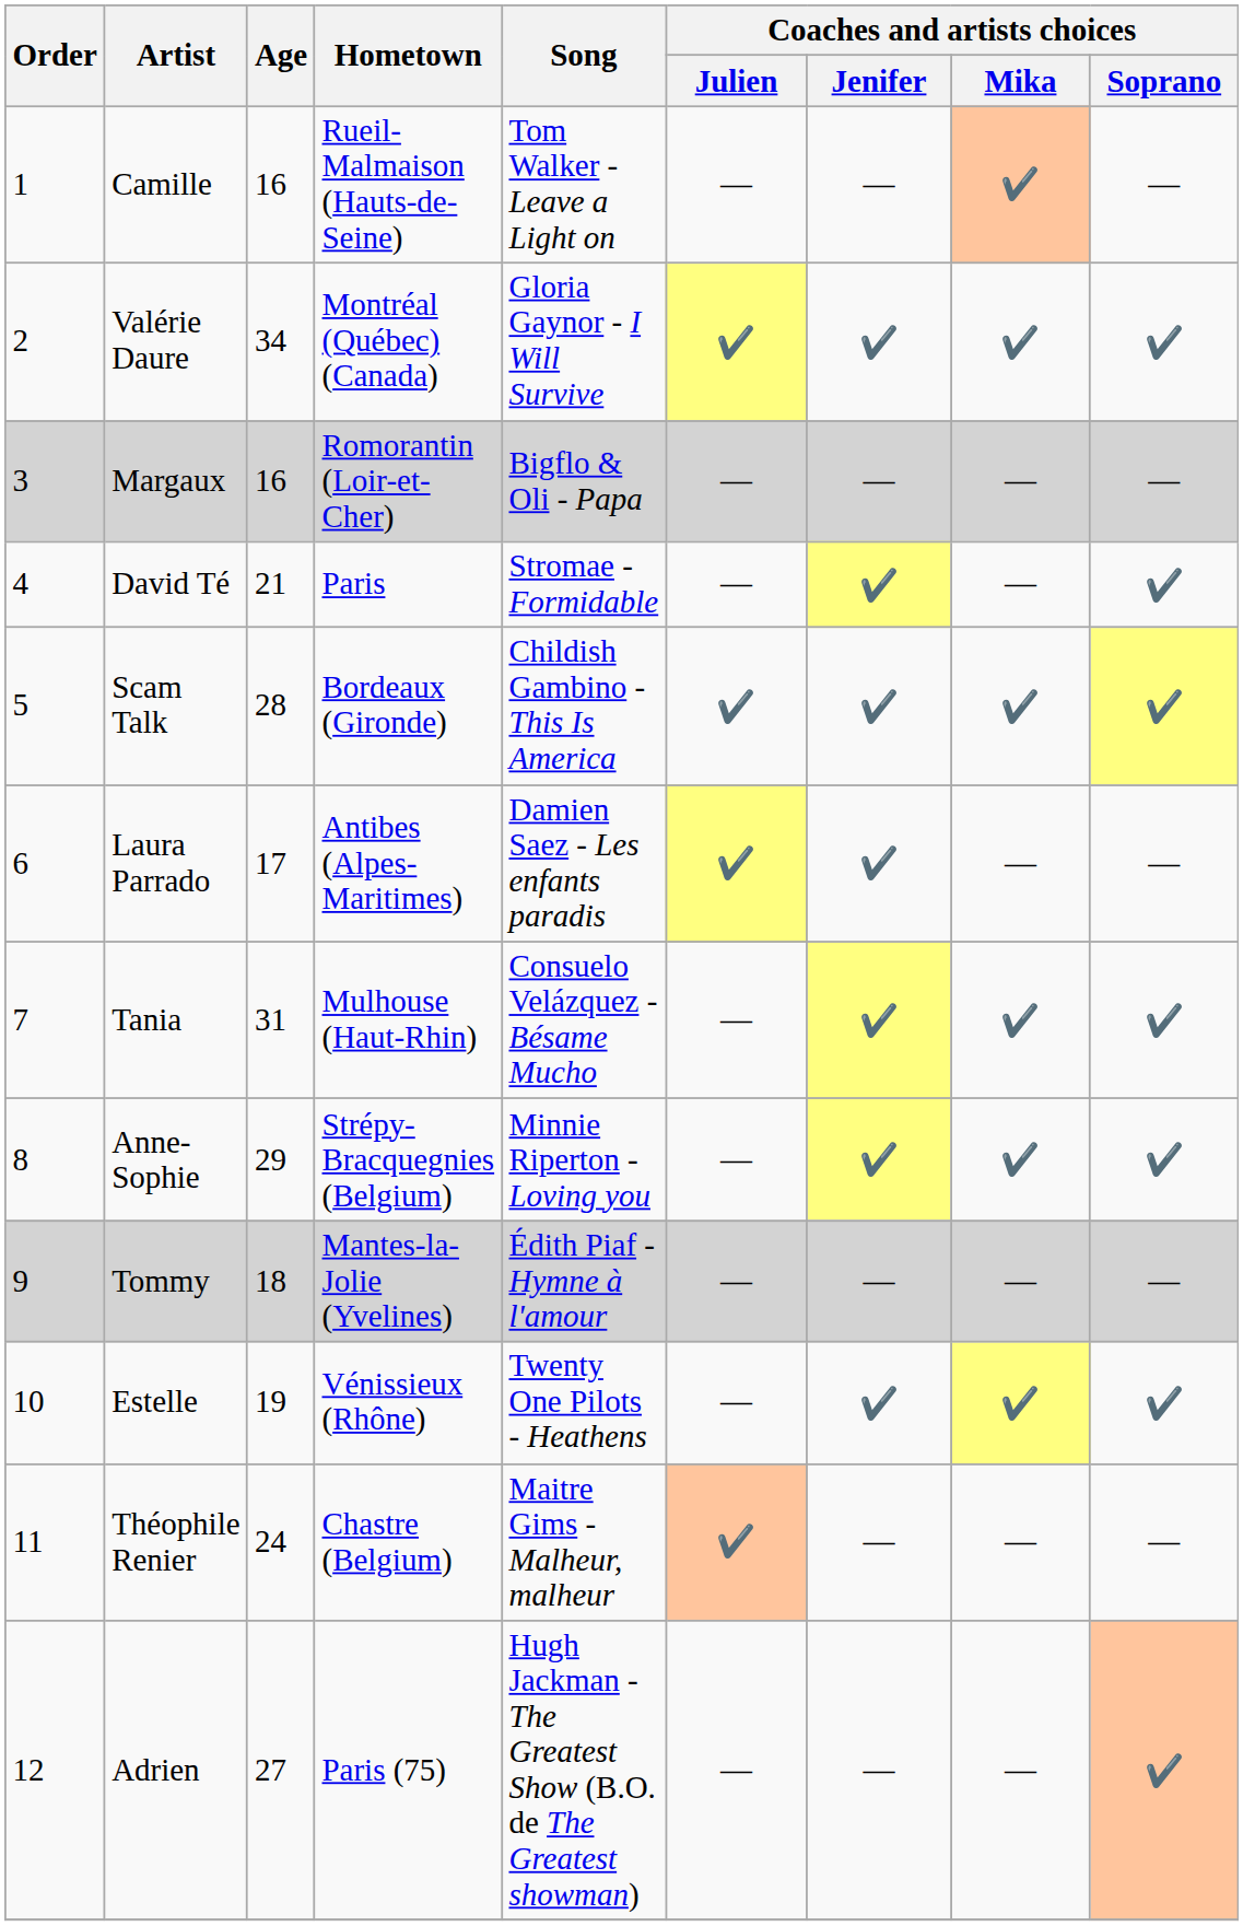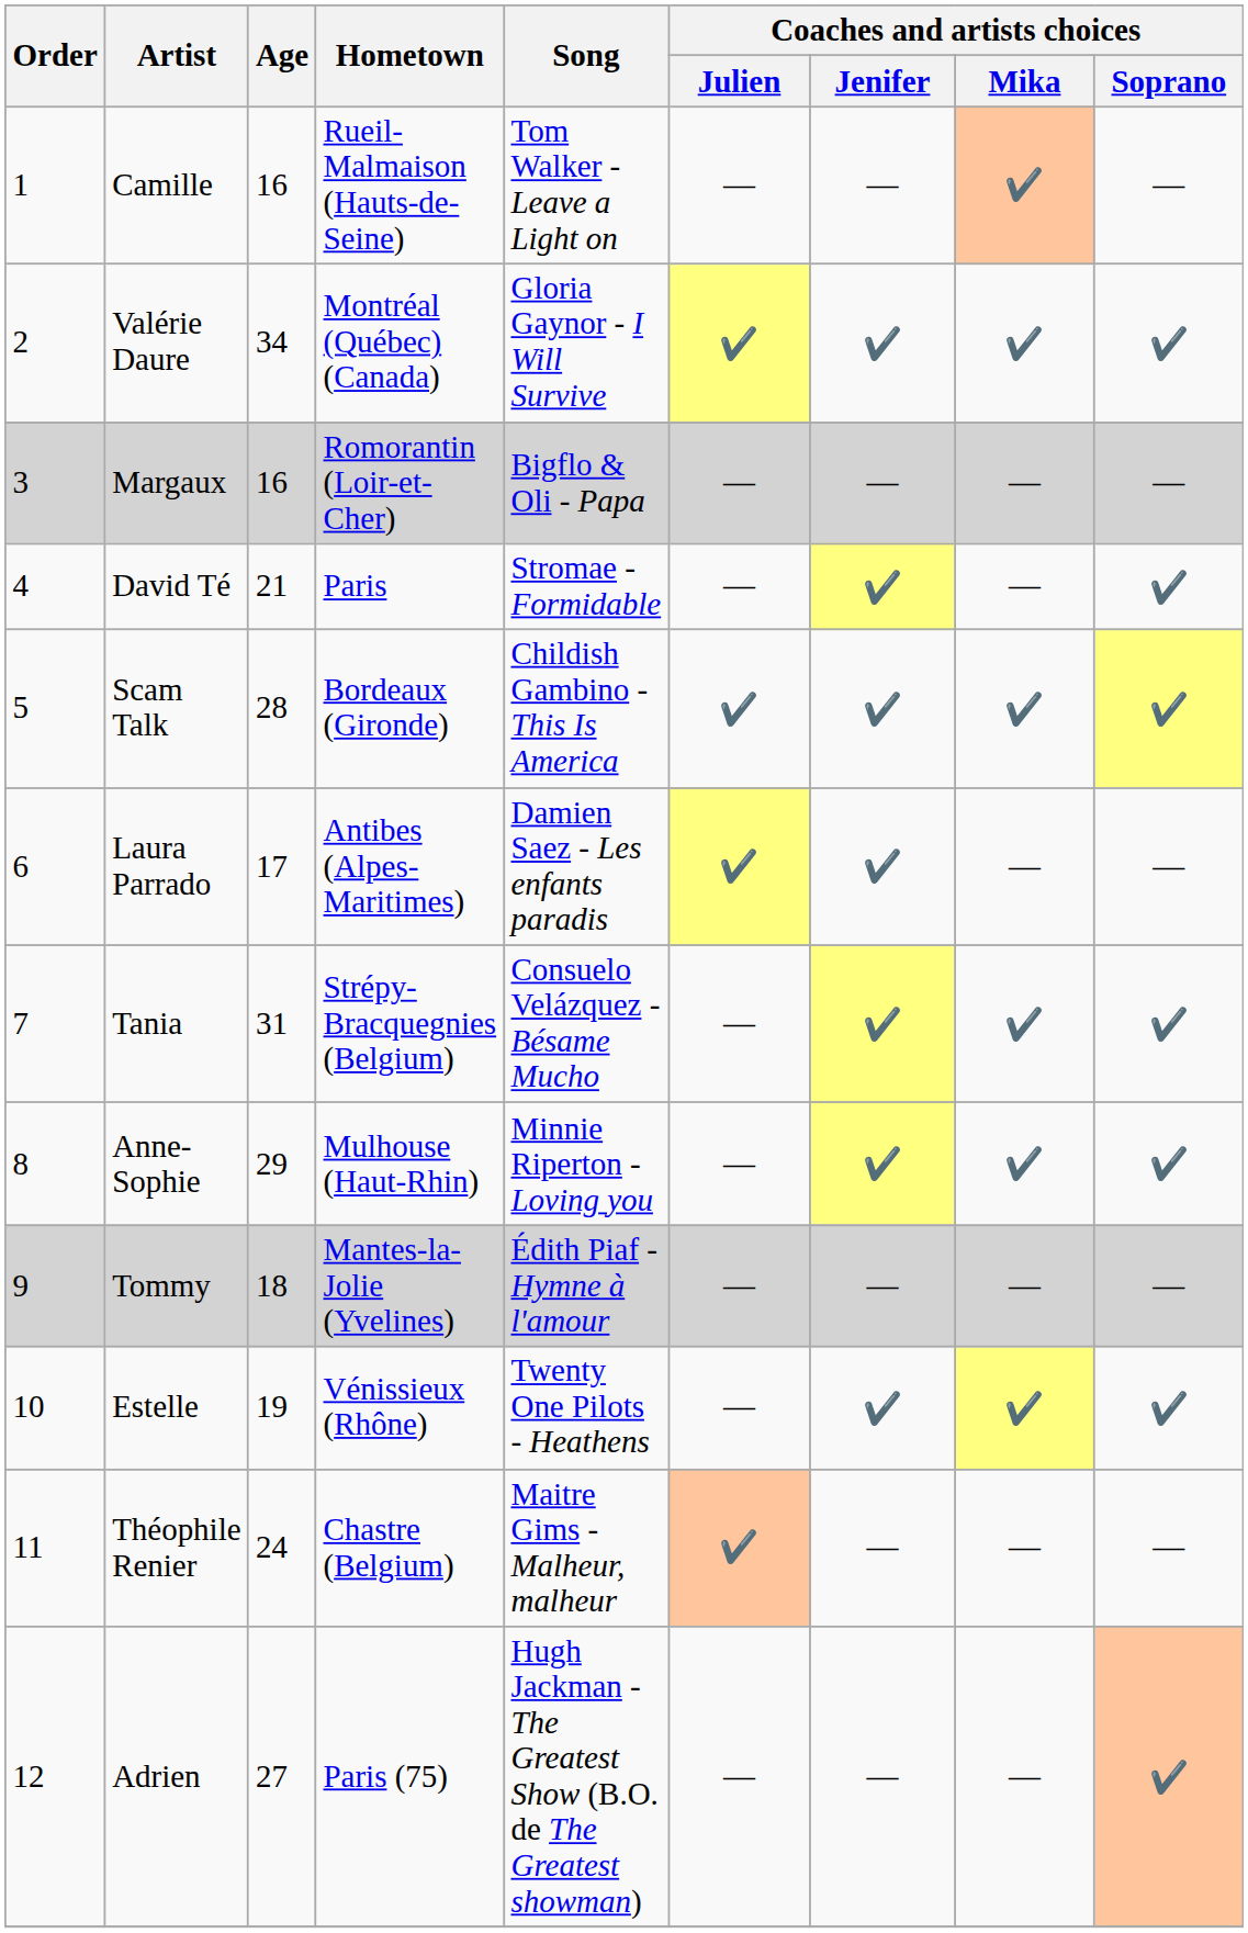Tania | Hometown: Mulhouse (Haut-Rhin) -> Strépy-Bracquegnies (Belgium)
Anne-Sophie | Hometown: Strépy-Bracquegnies (Belgium) -> Mulhouse (Haut-Rhin)
